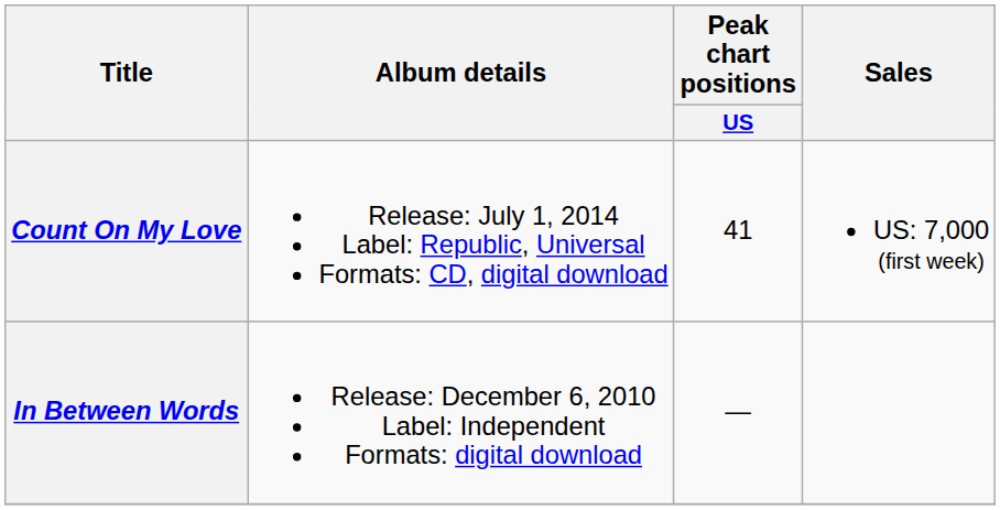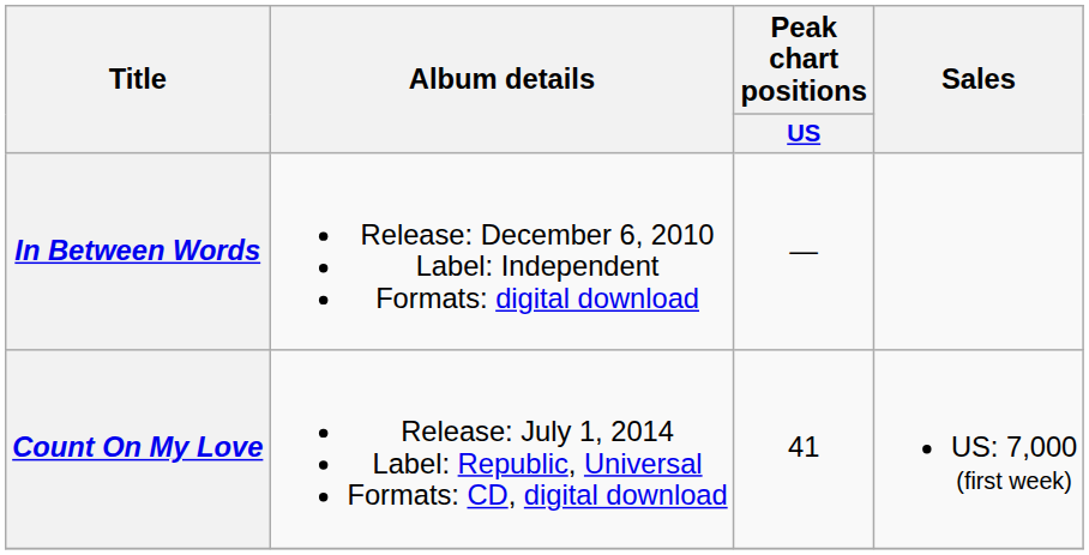rows swapped: In Between Words <-> Count On My Love
